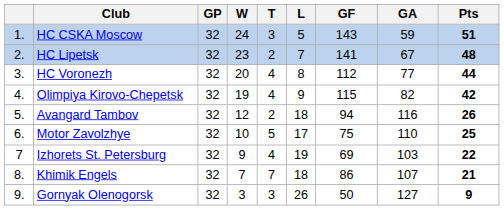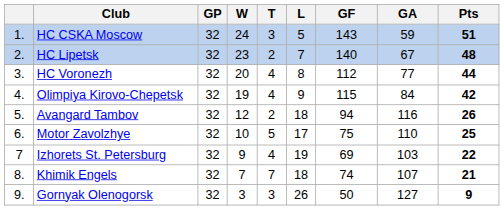HC Lipetsk | GF: 141 -> 140
Olimpiya Kirovo-Chepetsk | GA: 82 -> 84
Khimik Engels | GF: 86 -> 74
